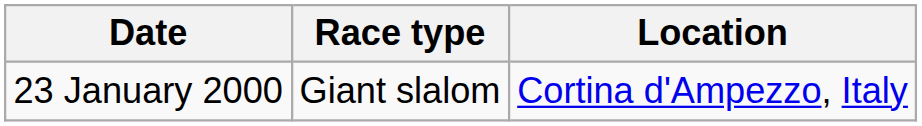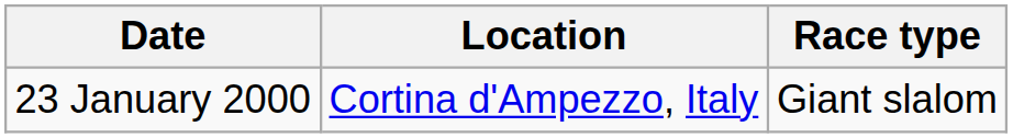columns swapped: Location <-> Race type
